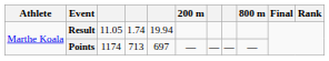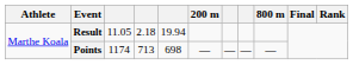Result | column 4: 1.74 -> 2.18
Points | column 5: 697 -> 698
